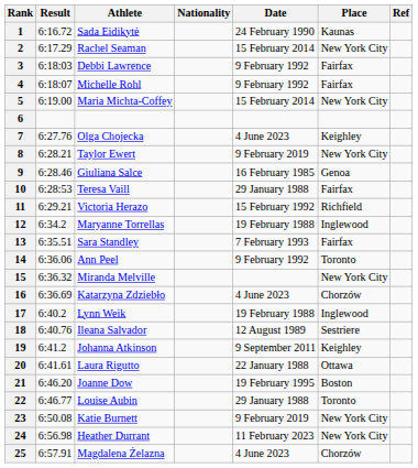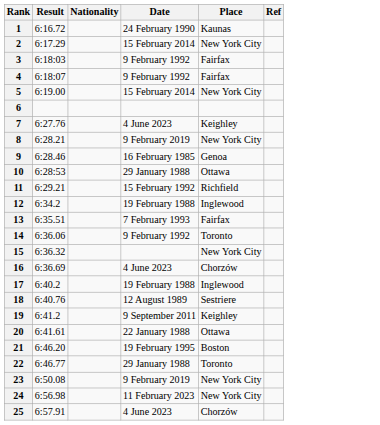- column: Athlete | Sada Eidikytė | Rachel Seaman | Debbi Lawrence | Michelle Rohl | Maria Michta-Coffey | Olga Chojecka | Taylor Ewert | Giuliana Salce | Teresa Vaill | Victoria Herazo | Maryanne Torrellas | Sara Standley | Ann Peel | Miranda Melville | Katarzyna Zdziebło | Lynn Weik | Ileana Salvador | Johanna Atkinson | Laura Rigutto | Joanne Dow | Louise Aubin | Katie Burnett | Heather Durrant | Magdalena Żelazna
10 | Place: Fairfax -> Ottawa
